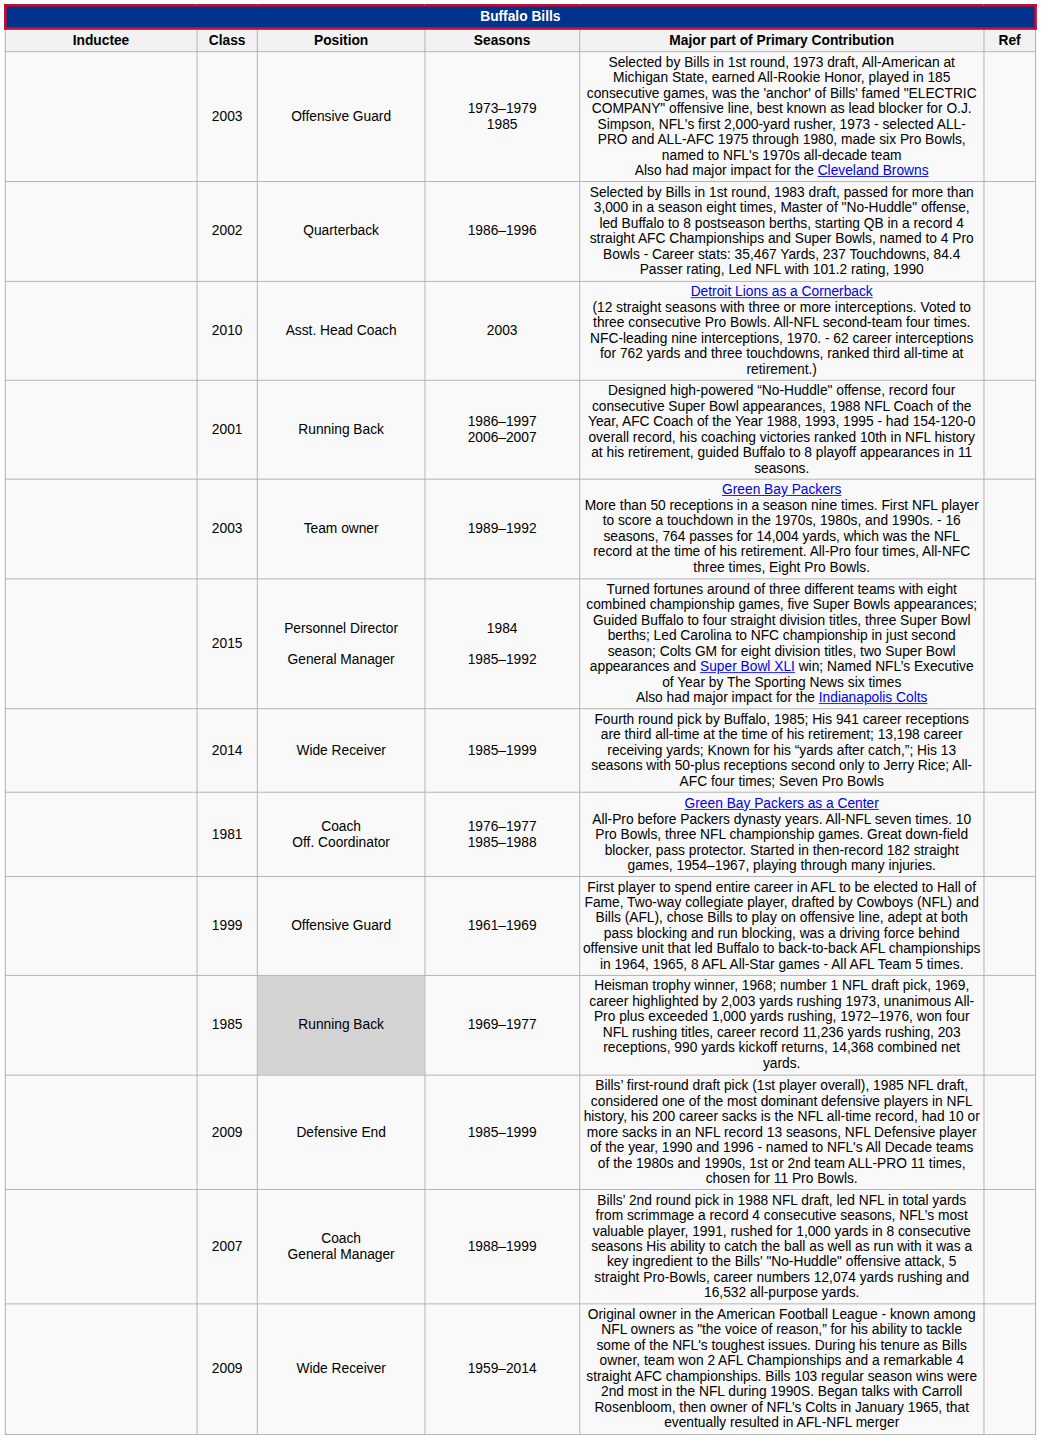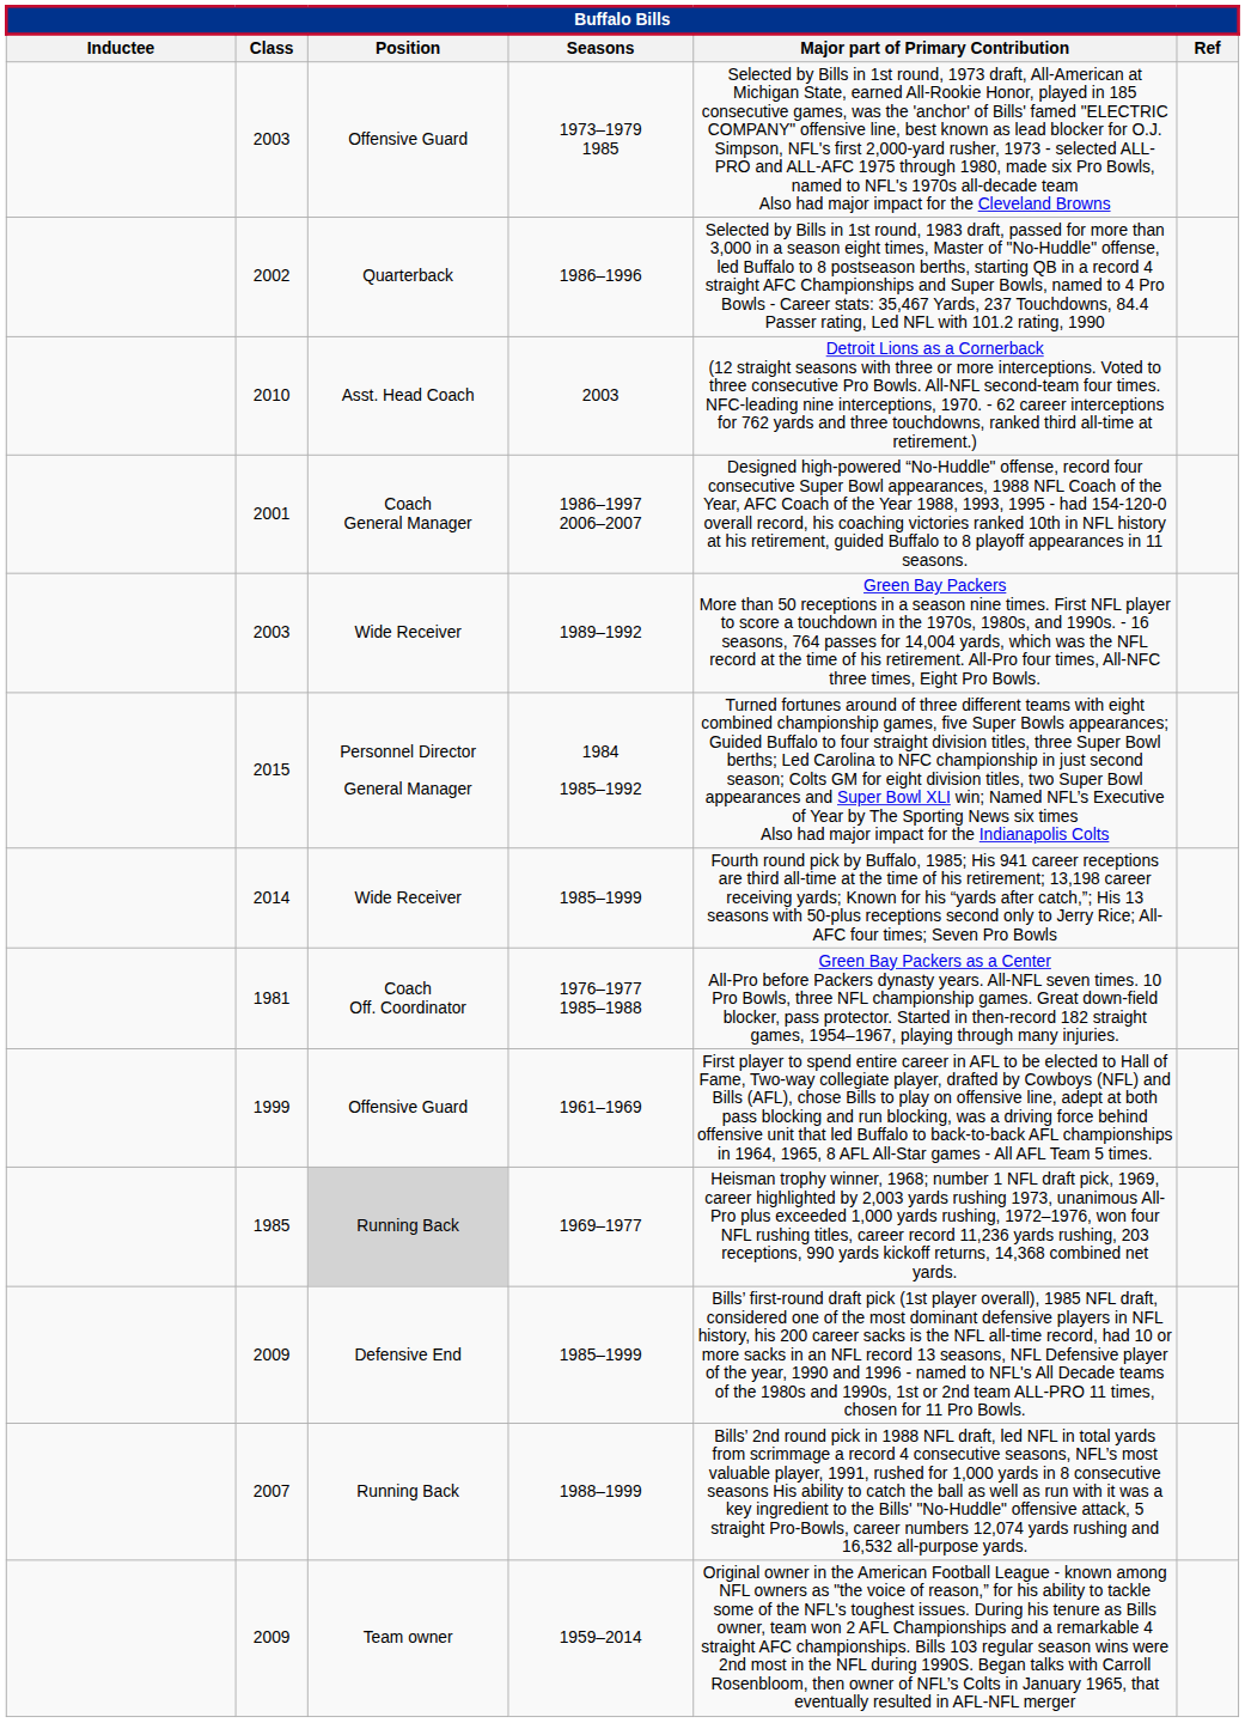1986–1997 2006–2007 | Position: Running Back -> Coach General Manager
1989–1992 | Position: Team owner -> Wide Receiver
1988–1999 | Position: Coach General Manager -> Running Back
1959–2014 | Position: Wide Receiver -> Team owner
